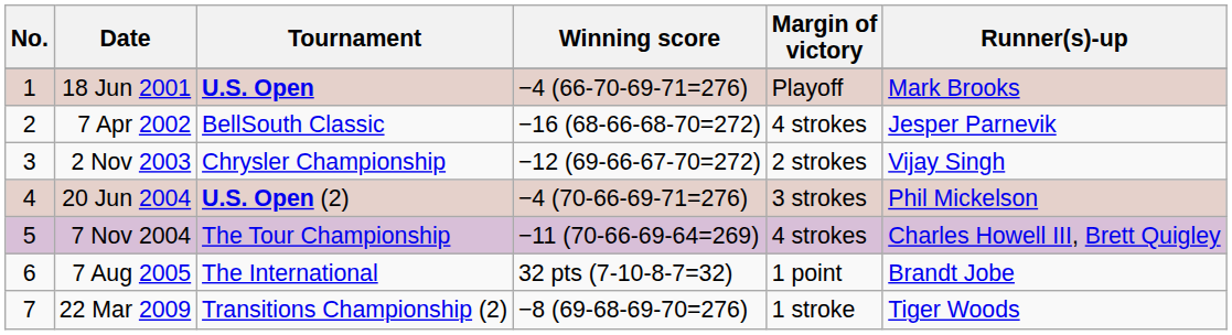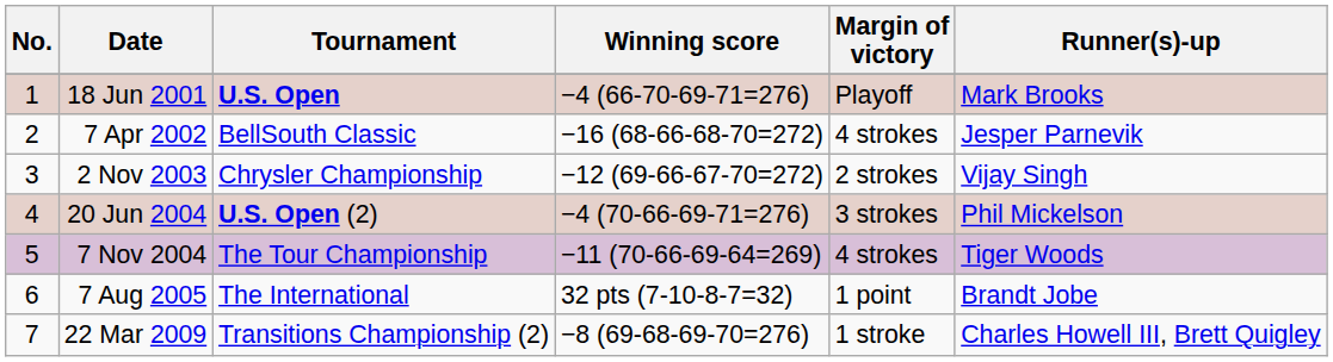7 Nov 2004 | Runner(s)-up: Charles Howell III, Brett Quigley -> Tiger Woods
22 Mar 2009 | Runner(s)-up: Tiger Woods -> Charles Howell III, Brett Quigley
